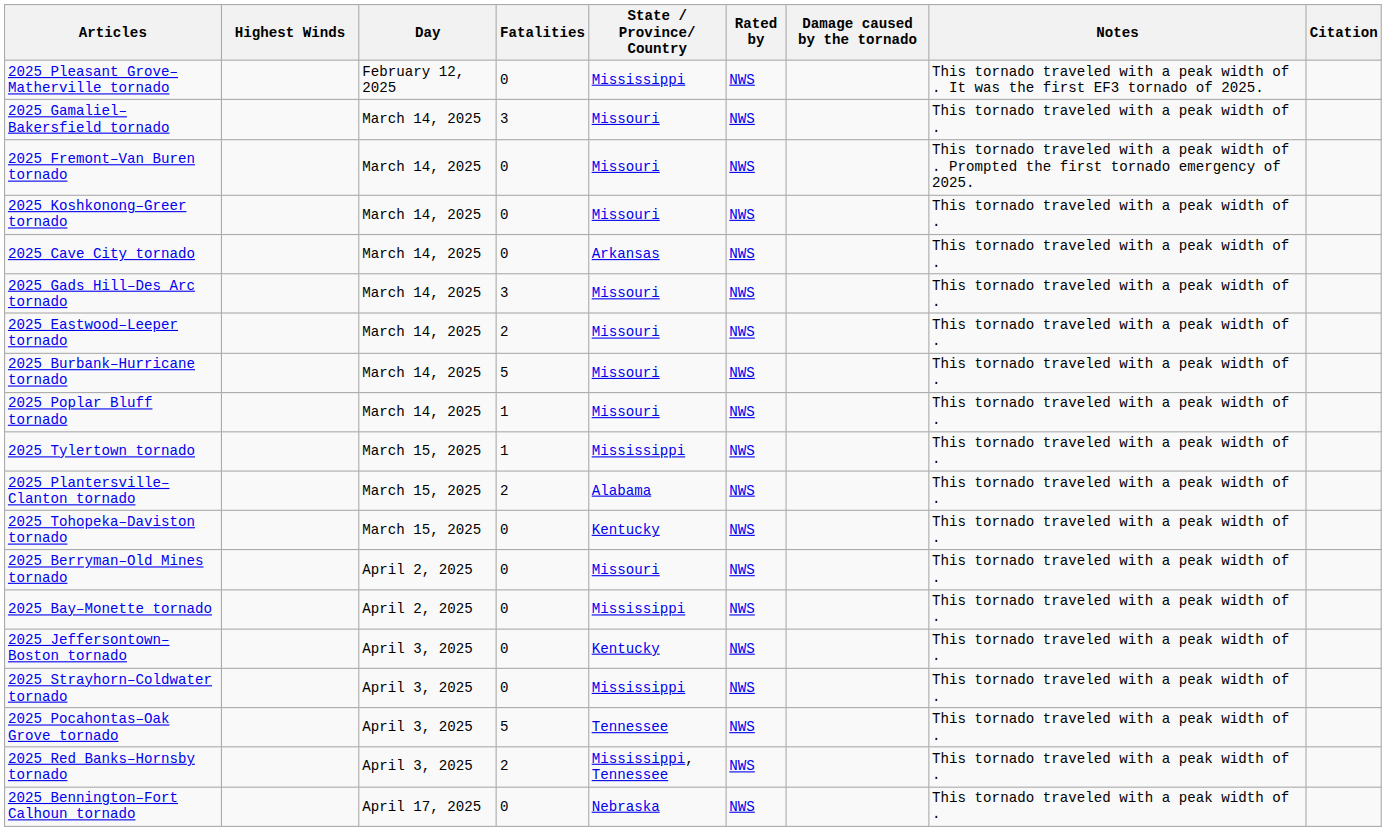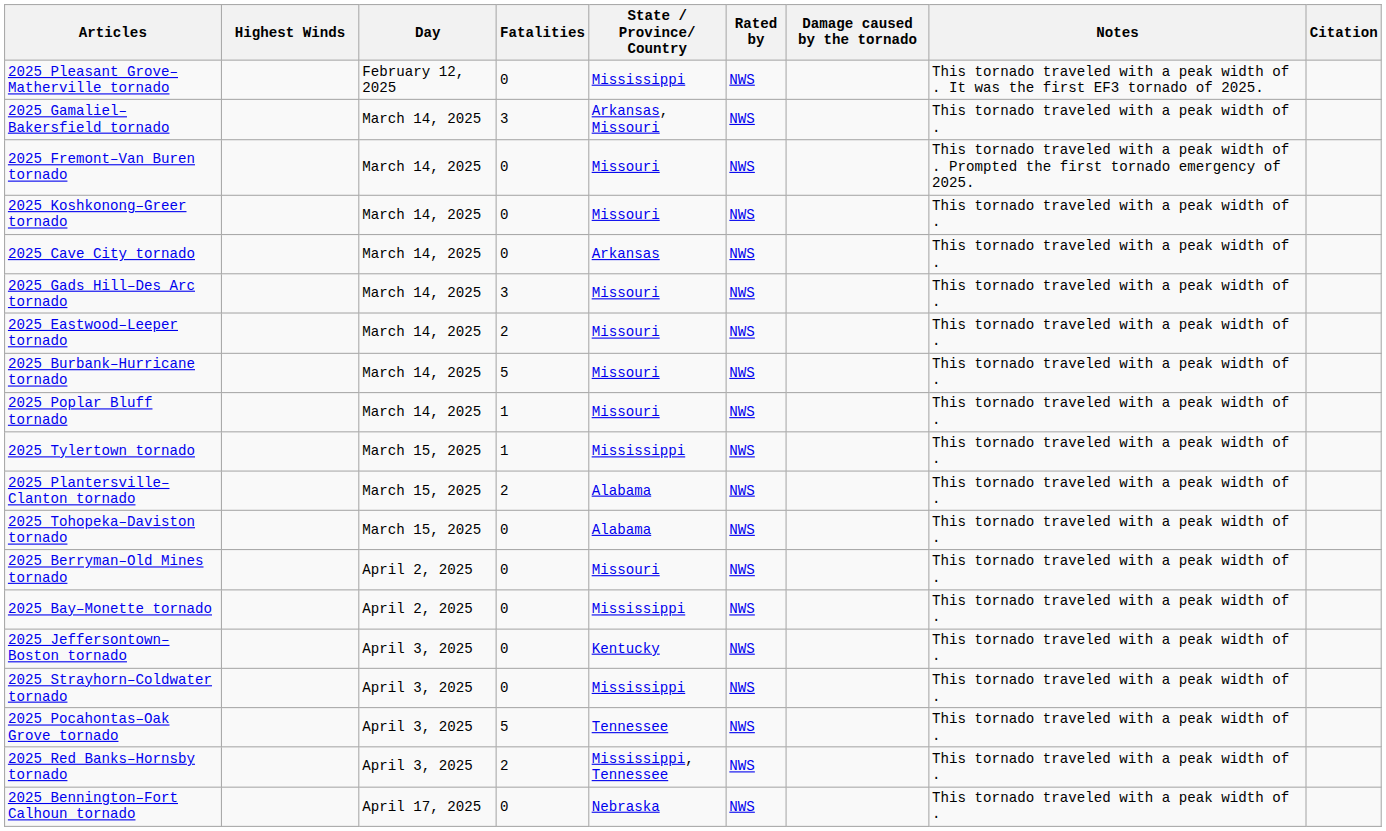2025 Gamaliel–Bakersfield tornado | State / Province/ Country: Missouri -> Arkansas, Missouri
2025 Tohopeka–Daviston tornado | State / Province/ Country: Kentucky -> Alabama
